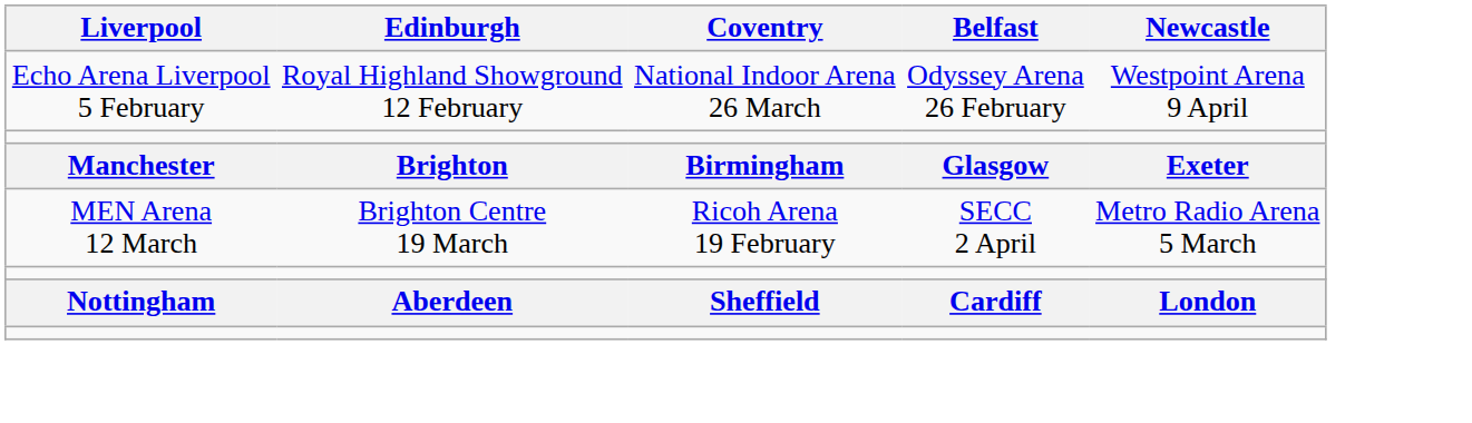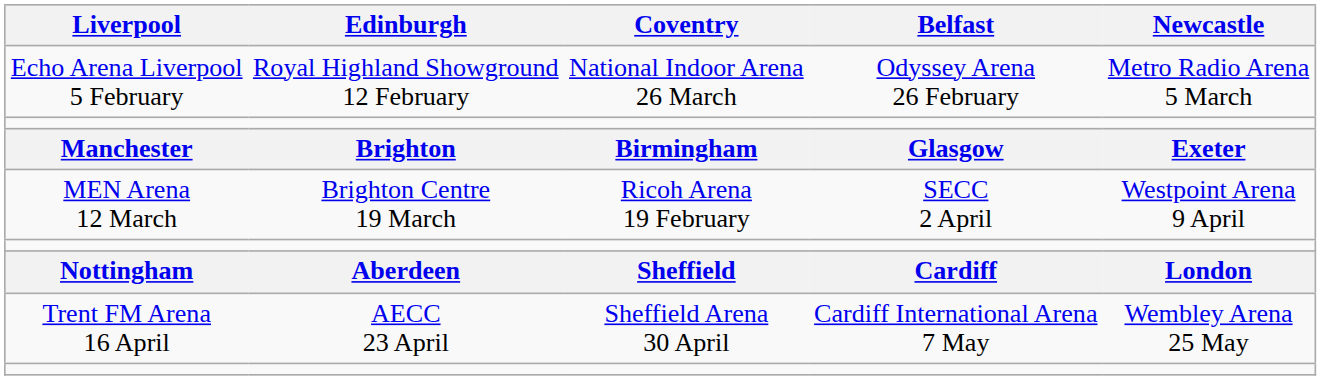Echo Arena Liverpool 5 February | Newcastle: Westpoint Arena 9 April -> Metro Radio Arena 5 March
MEN Arena 12 March | Newcastle: Metro Radio Arena 5 March -> Westpoint Arena 9 April
+ row: Trent FM Arena 16 April | AECC 23 April | Sheffield Arena 30 April | Cardiff International Arena 7 May | Wembley Arena 25 May
